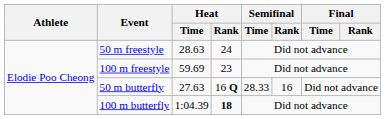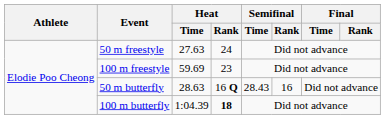50 m freestyle | Heat / Time: 28.63 -> 27.63
50 m butterfly | Heat / Time: 27.63 -> 28.63
50 m butterfly | Semifinal / Time: 28.33 -> 28.43
